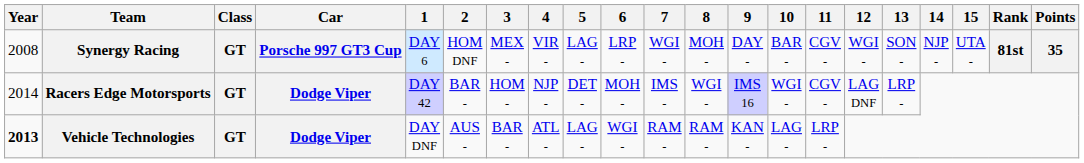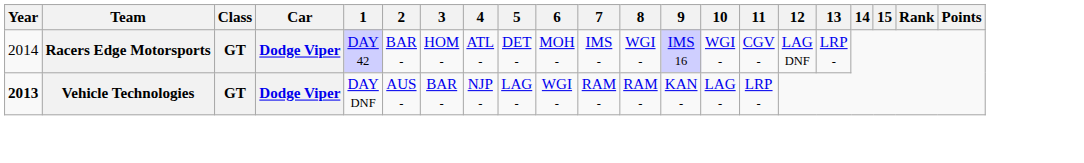- row: 2008 | Synergy Racing | GT | Porsche 997 GT3 Cup | DAY 6 | HOM DNF | MEX - | VIR - | LAG - | LRP - | WGI - | MOH - | DAY - | BAR - | CGV - | WGI - | SON - | NJP - | UTA - | 81st | 35
Racers Edge Motorsports | 4: NJP - -> ATL -
Vehicle Technologies | 4: ATL - -> NJP -
